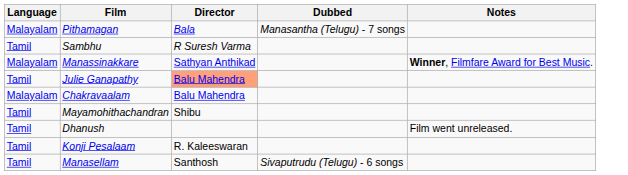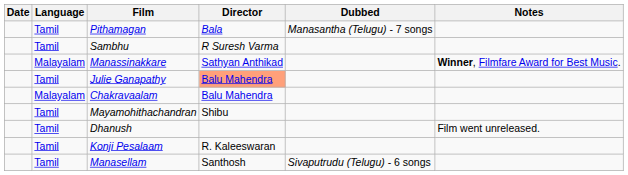+ column: Date
Pithamagan | Language: Malayalam -> Tamil
